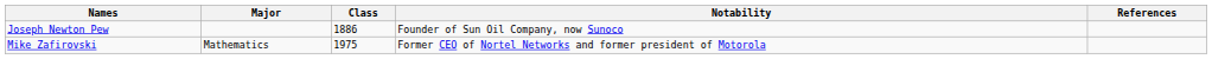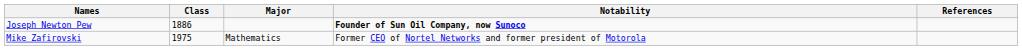columns swapped: Class <-> Major
Joseph Newton Pew | Notability: normal -> bold
